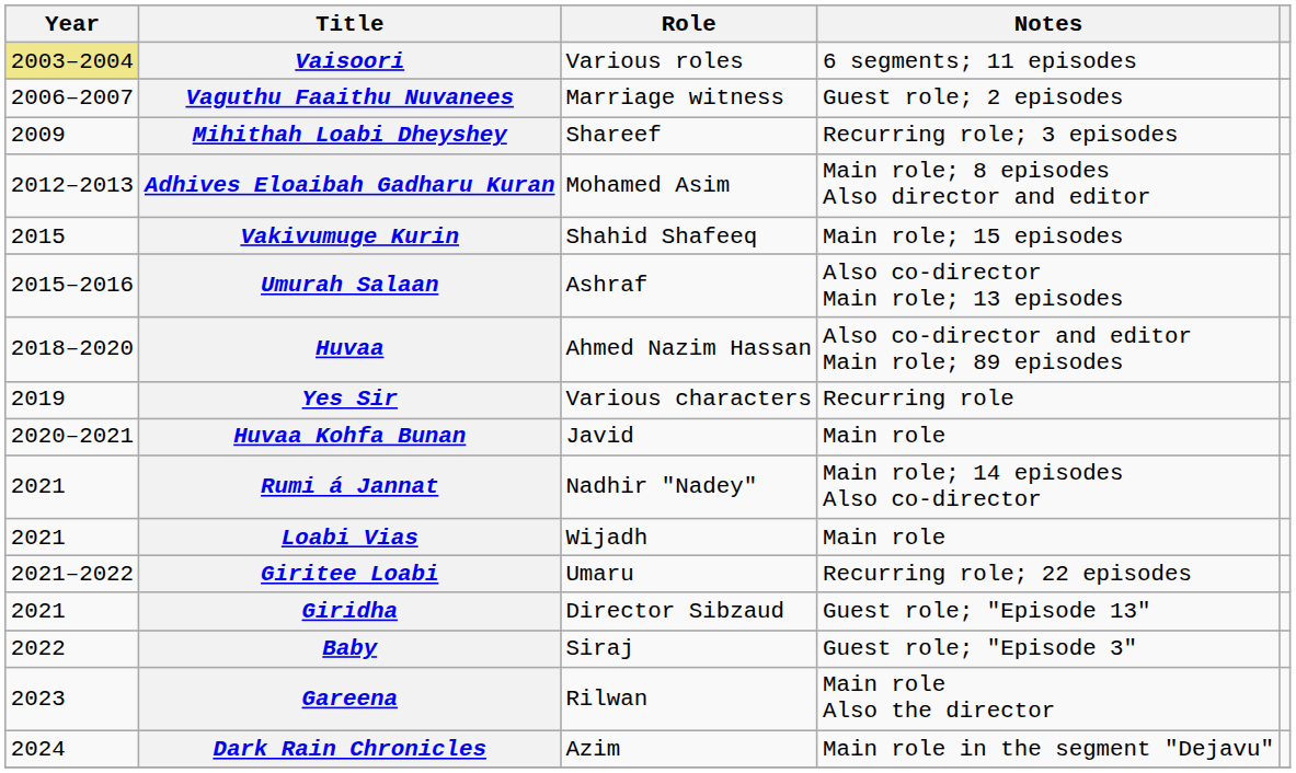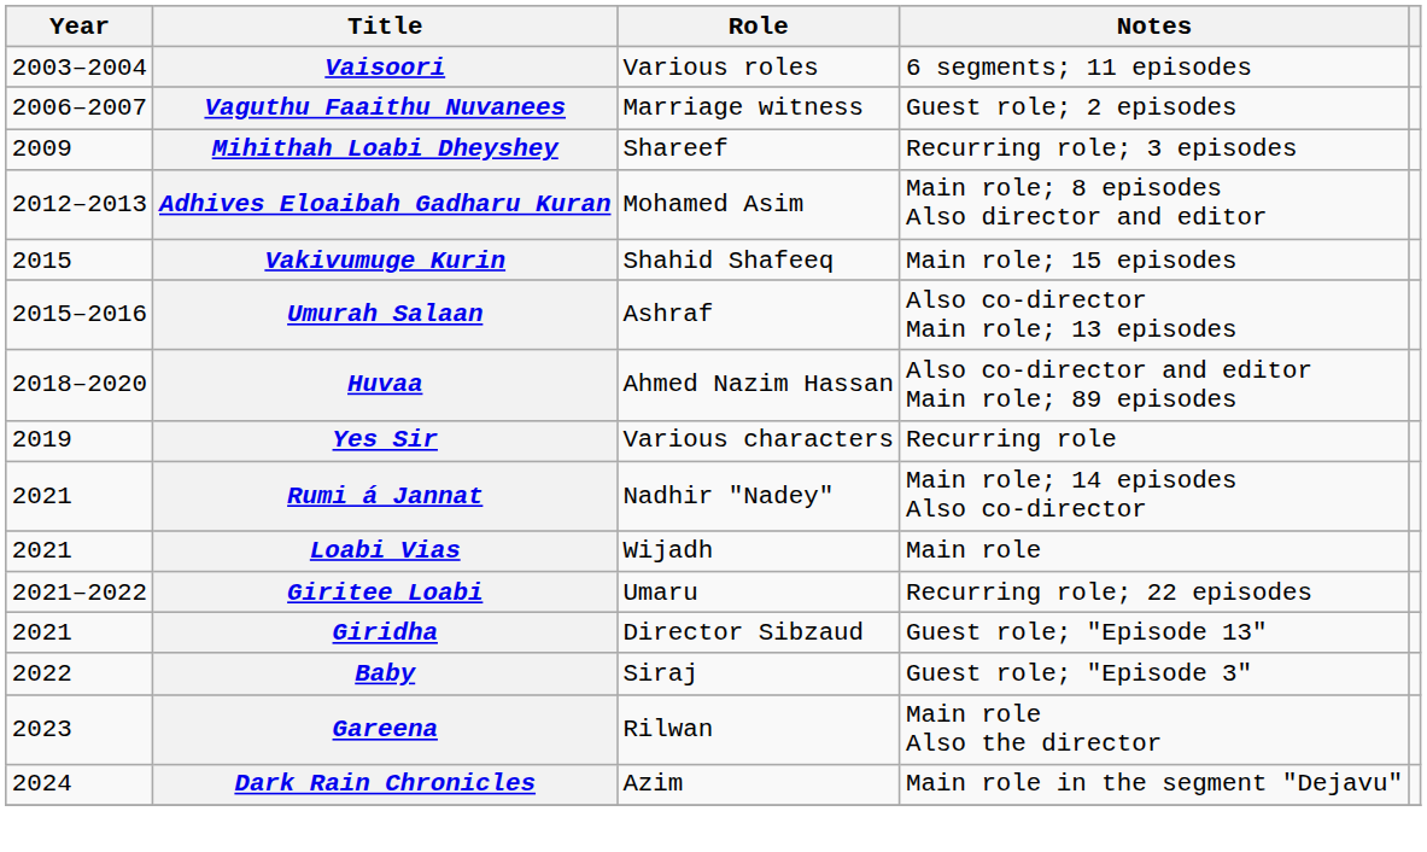Vaisoori | Year: khaki background -> no background
- row: 2020–2021 | Huvaa Kohfa Bunan | Javid | Main role
